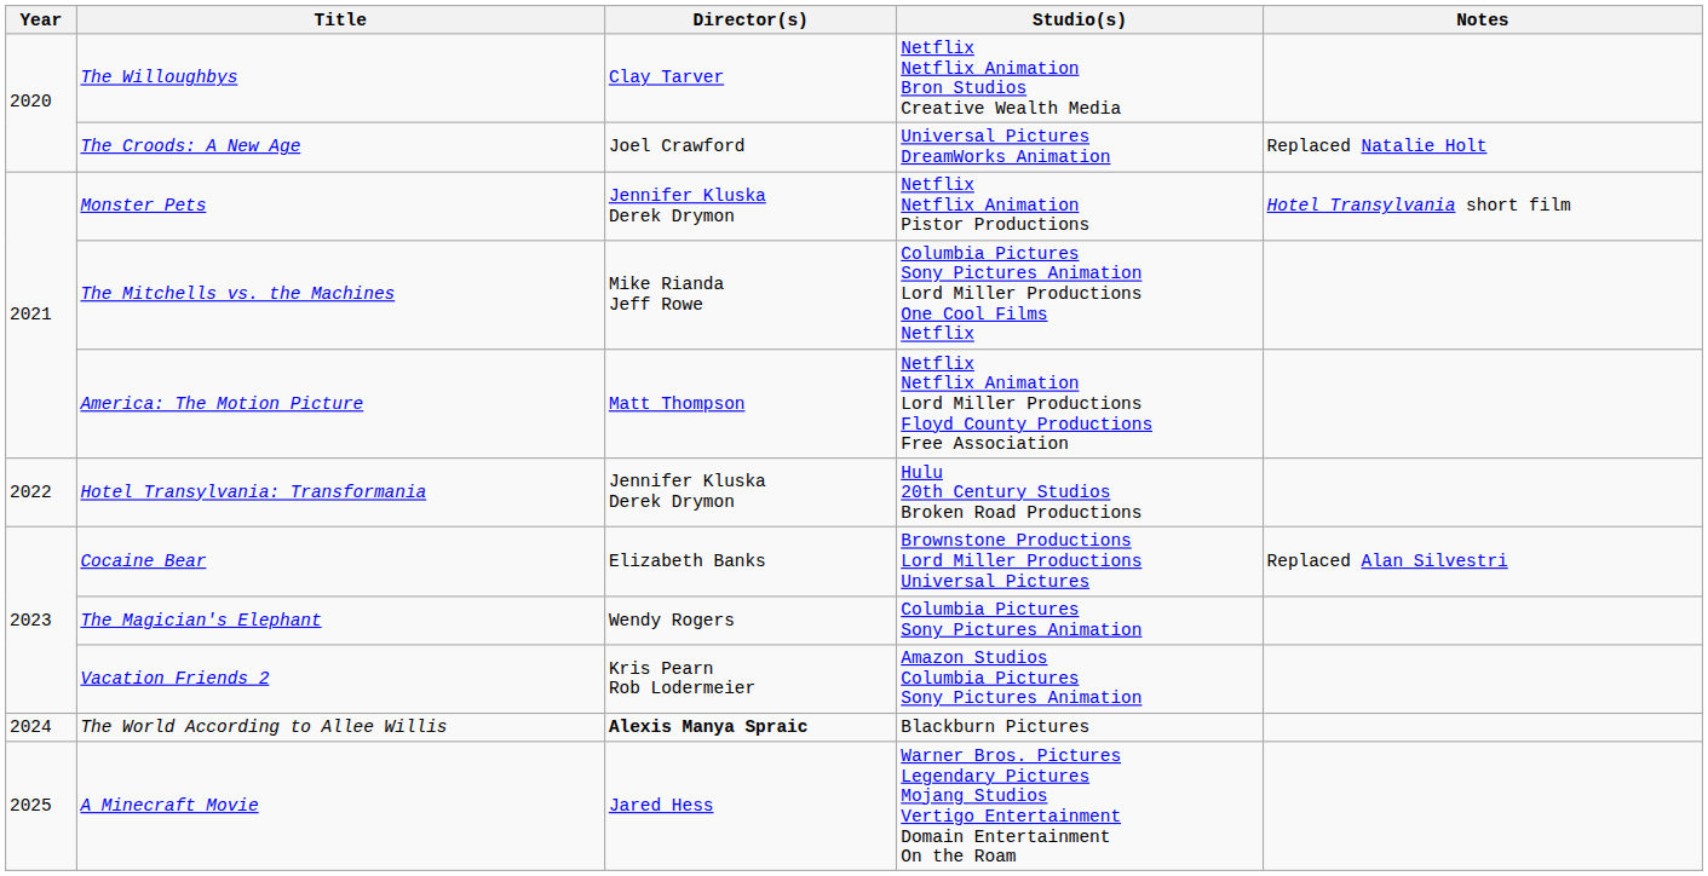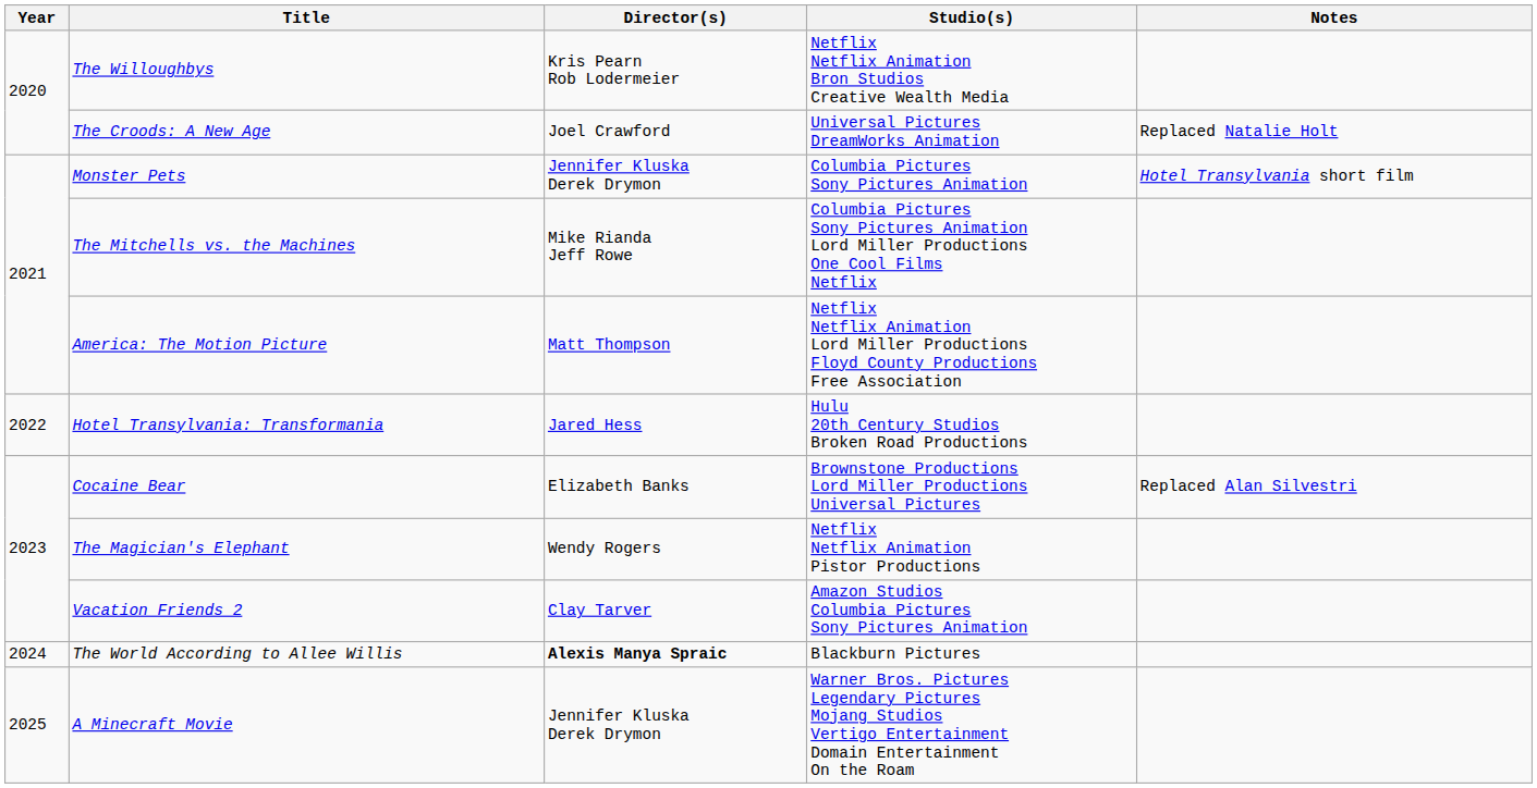The Willoughbys | Director(s): Clay Tarver -> Kris Pearn Rob Lodermeier
Monster Pets | Studio(s): Netflix Netflix Animation Pistor Productions -> Columbia Pictures Sony Pictures Animation
Hotel Transylvania: Transformania | Director(s): Jennifer Kluska Derek Drymon -> Jared Hess
The Magician's Elephant | Studio(s): Columbia Pictures Sony Pictures Animation -> Netflix Netflix Animation Pistor Productions
Vacation Friends 2 | Director(s): Kris Pearn Rob Lodermeier -> Clay Tarver
A Minecraft Movie | Director(s): Jared Hess -> Jennifer Kluska Derek Drymon
